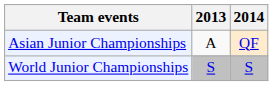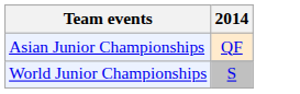- column: 2013 | A | S
